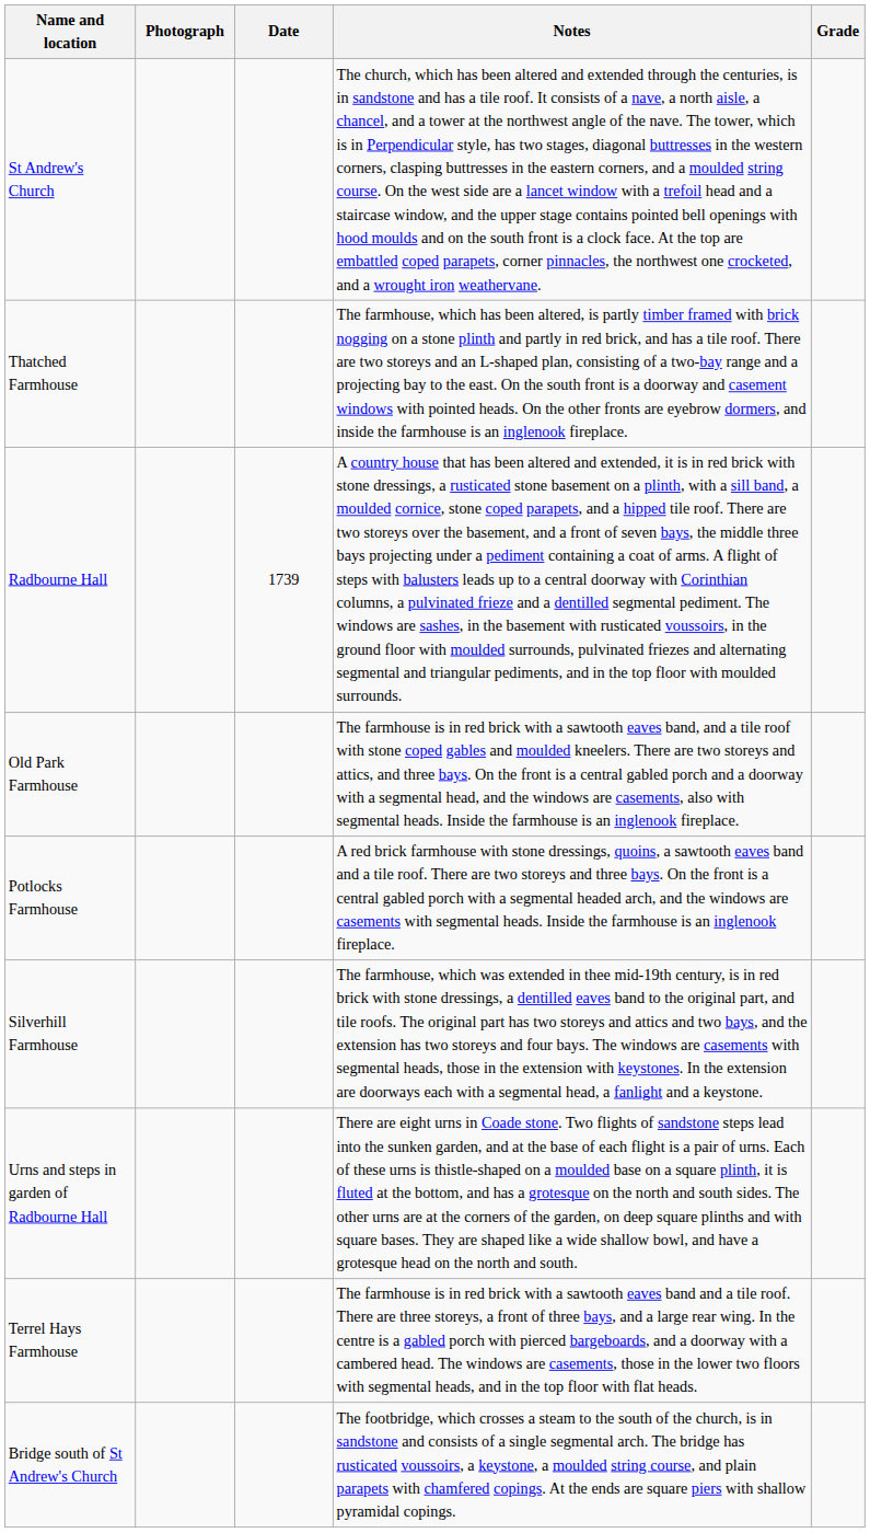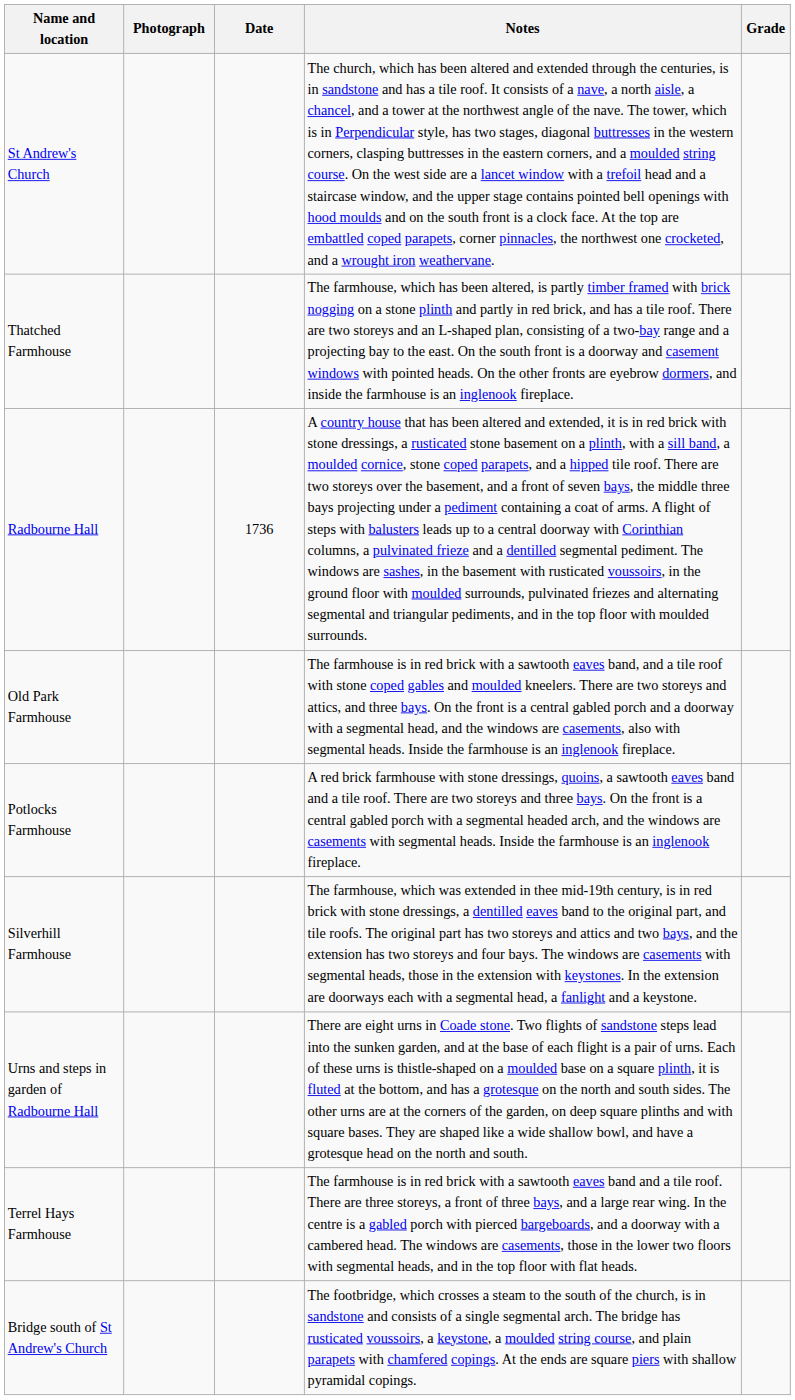Radbourne Hall | Date: 1739 -> 1736
